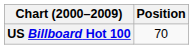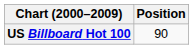US Billboard Hot 100 | Position: 70 -> 90
